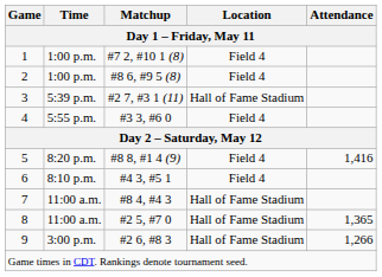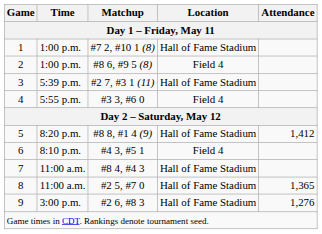1 | Location: Field 4 -> Hall of Fame Stadium
5 | Location: Field 4 -> Hall of Fame Stadium
5 | Attendance: 1,416 -> 1,412
9 | Attendance: 1,266 -> 1,276
